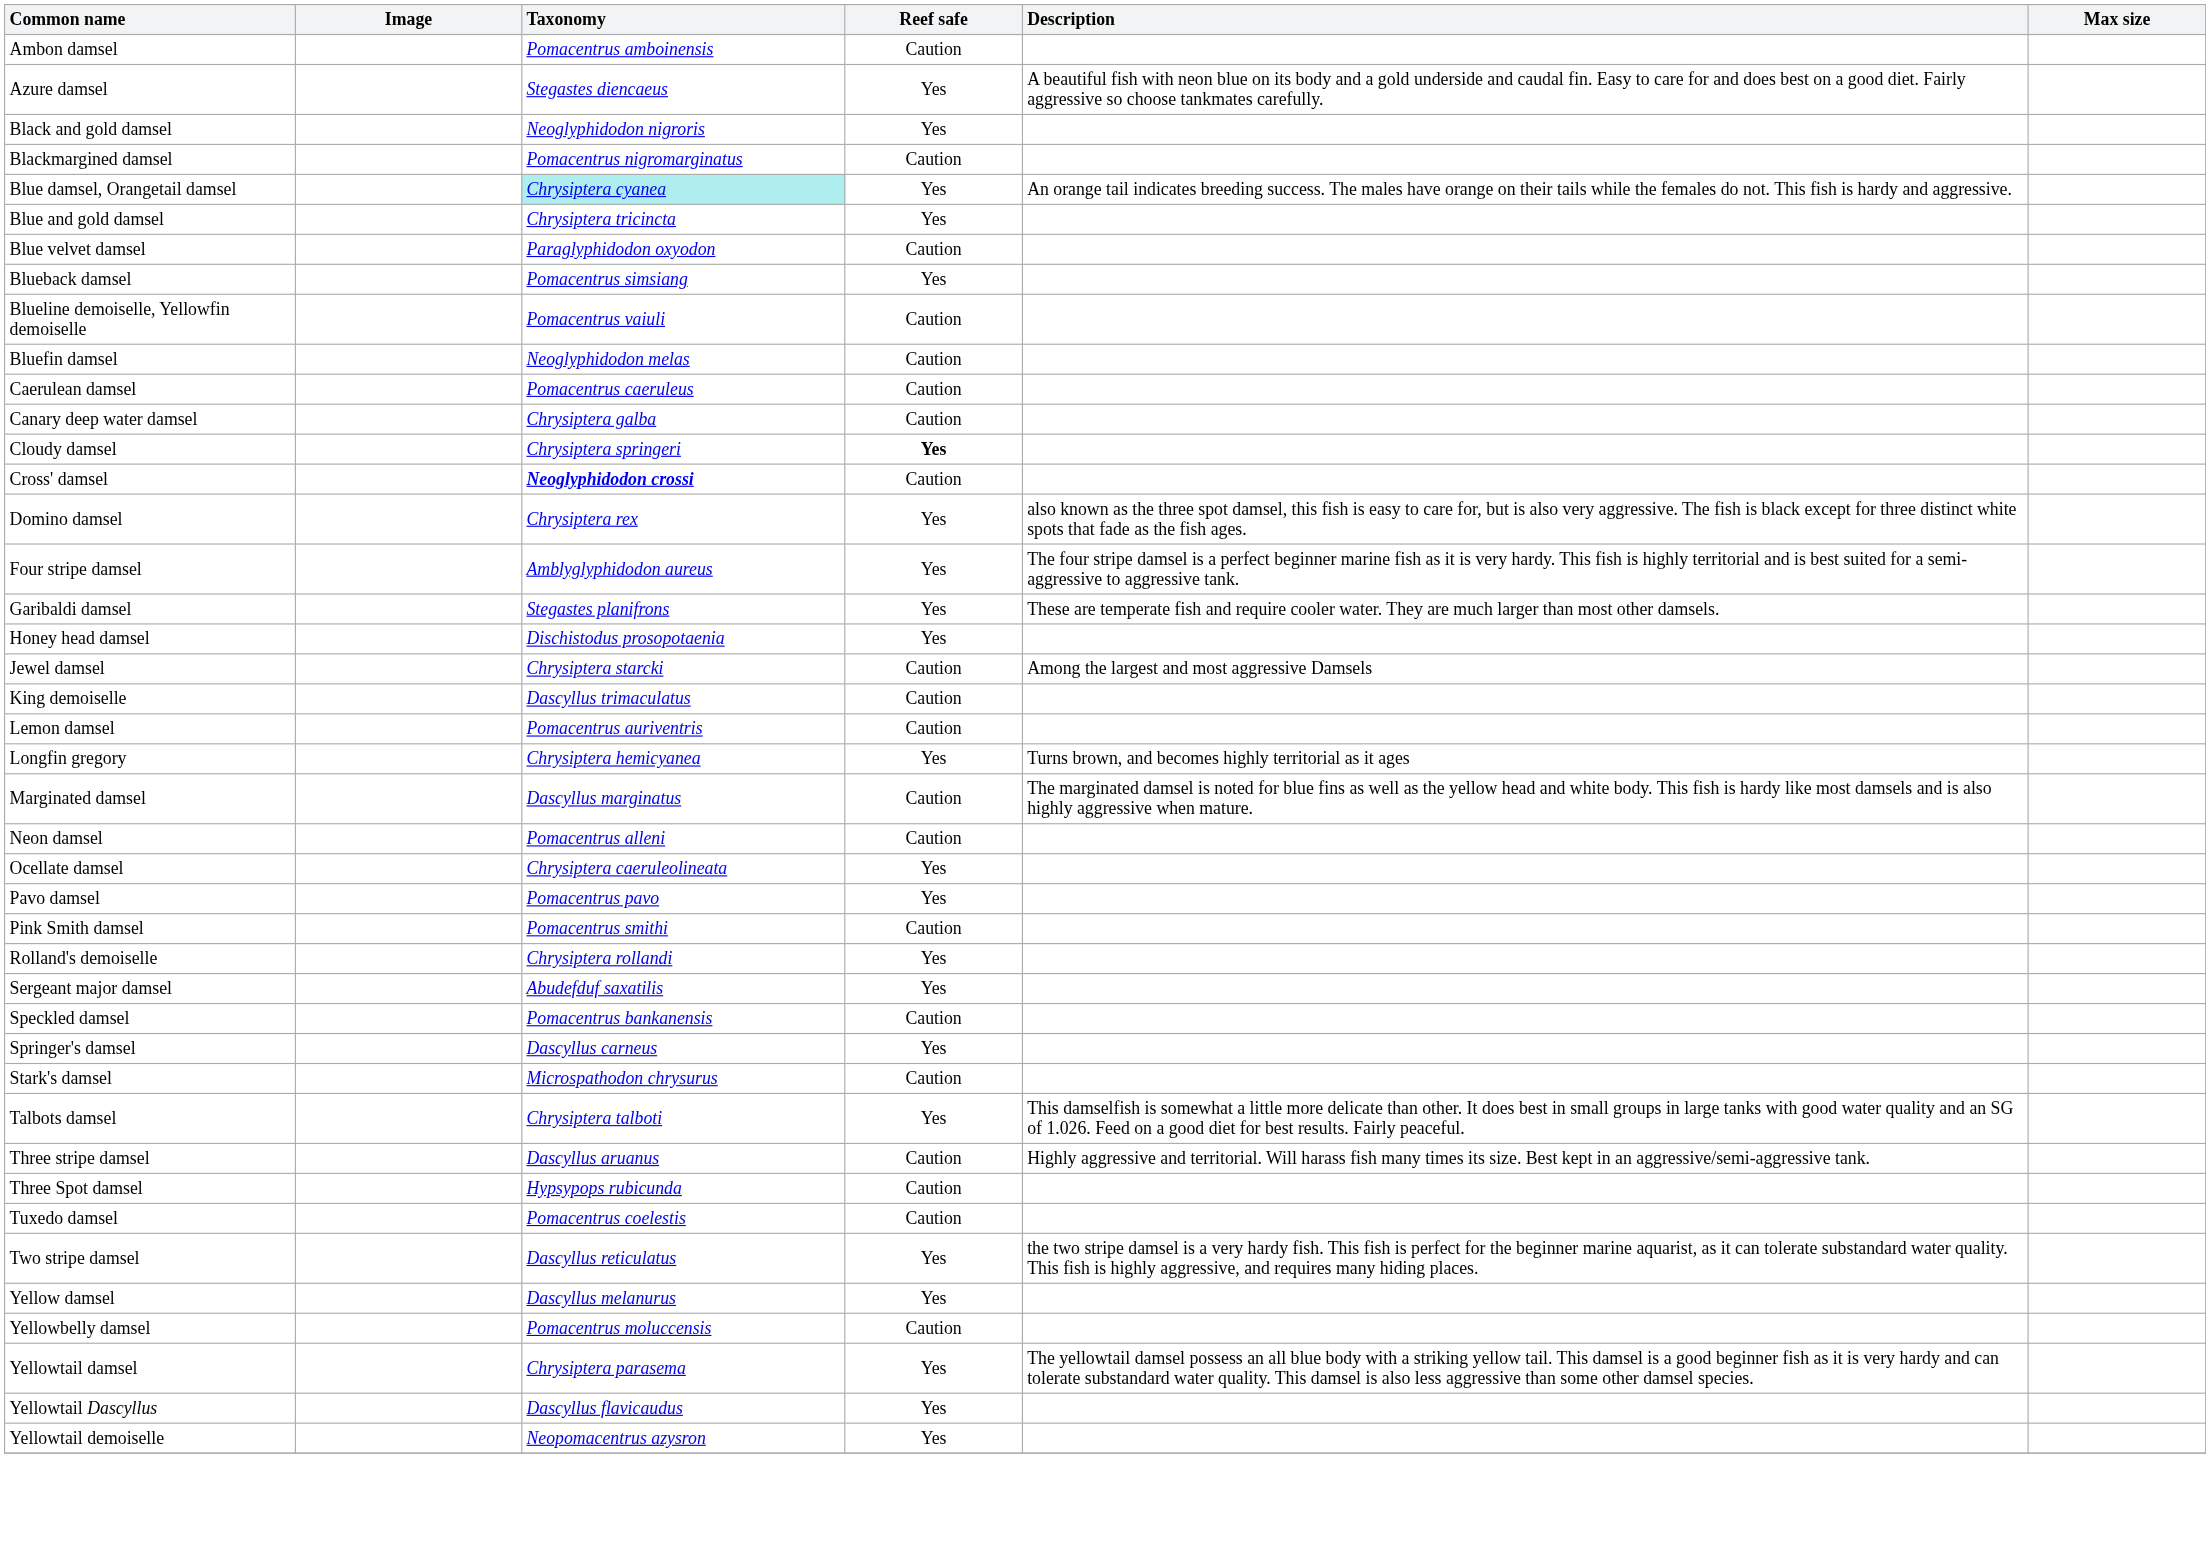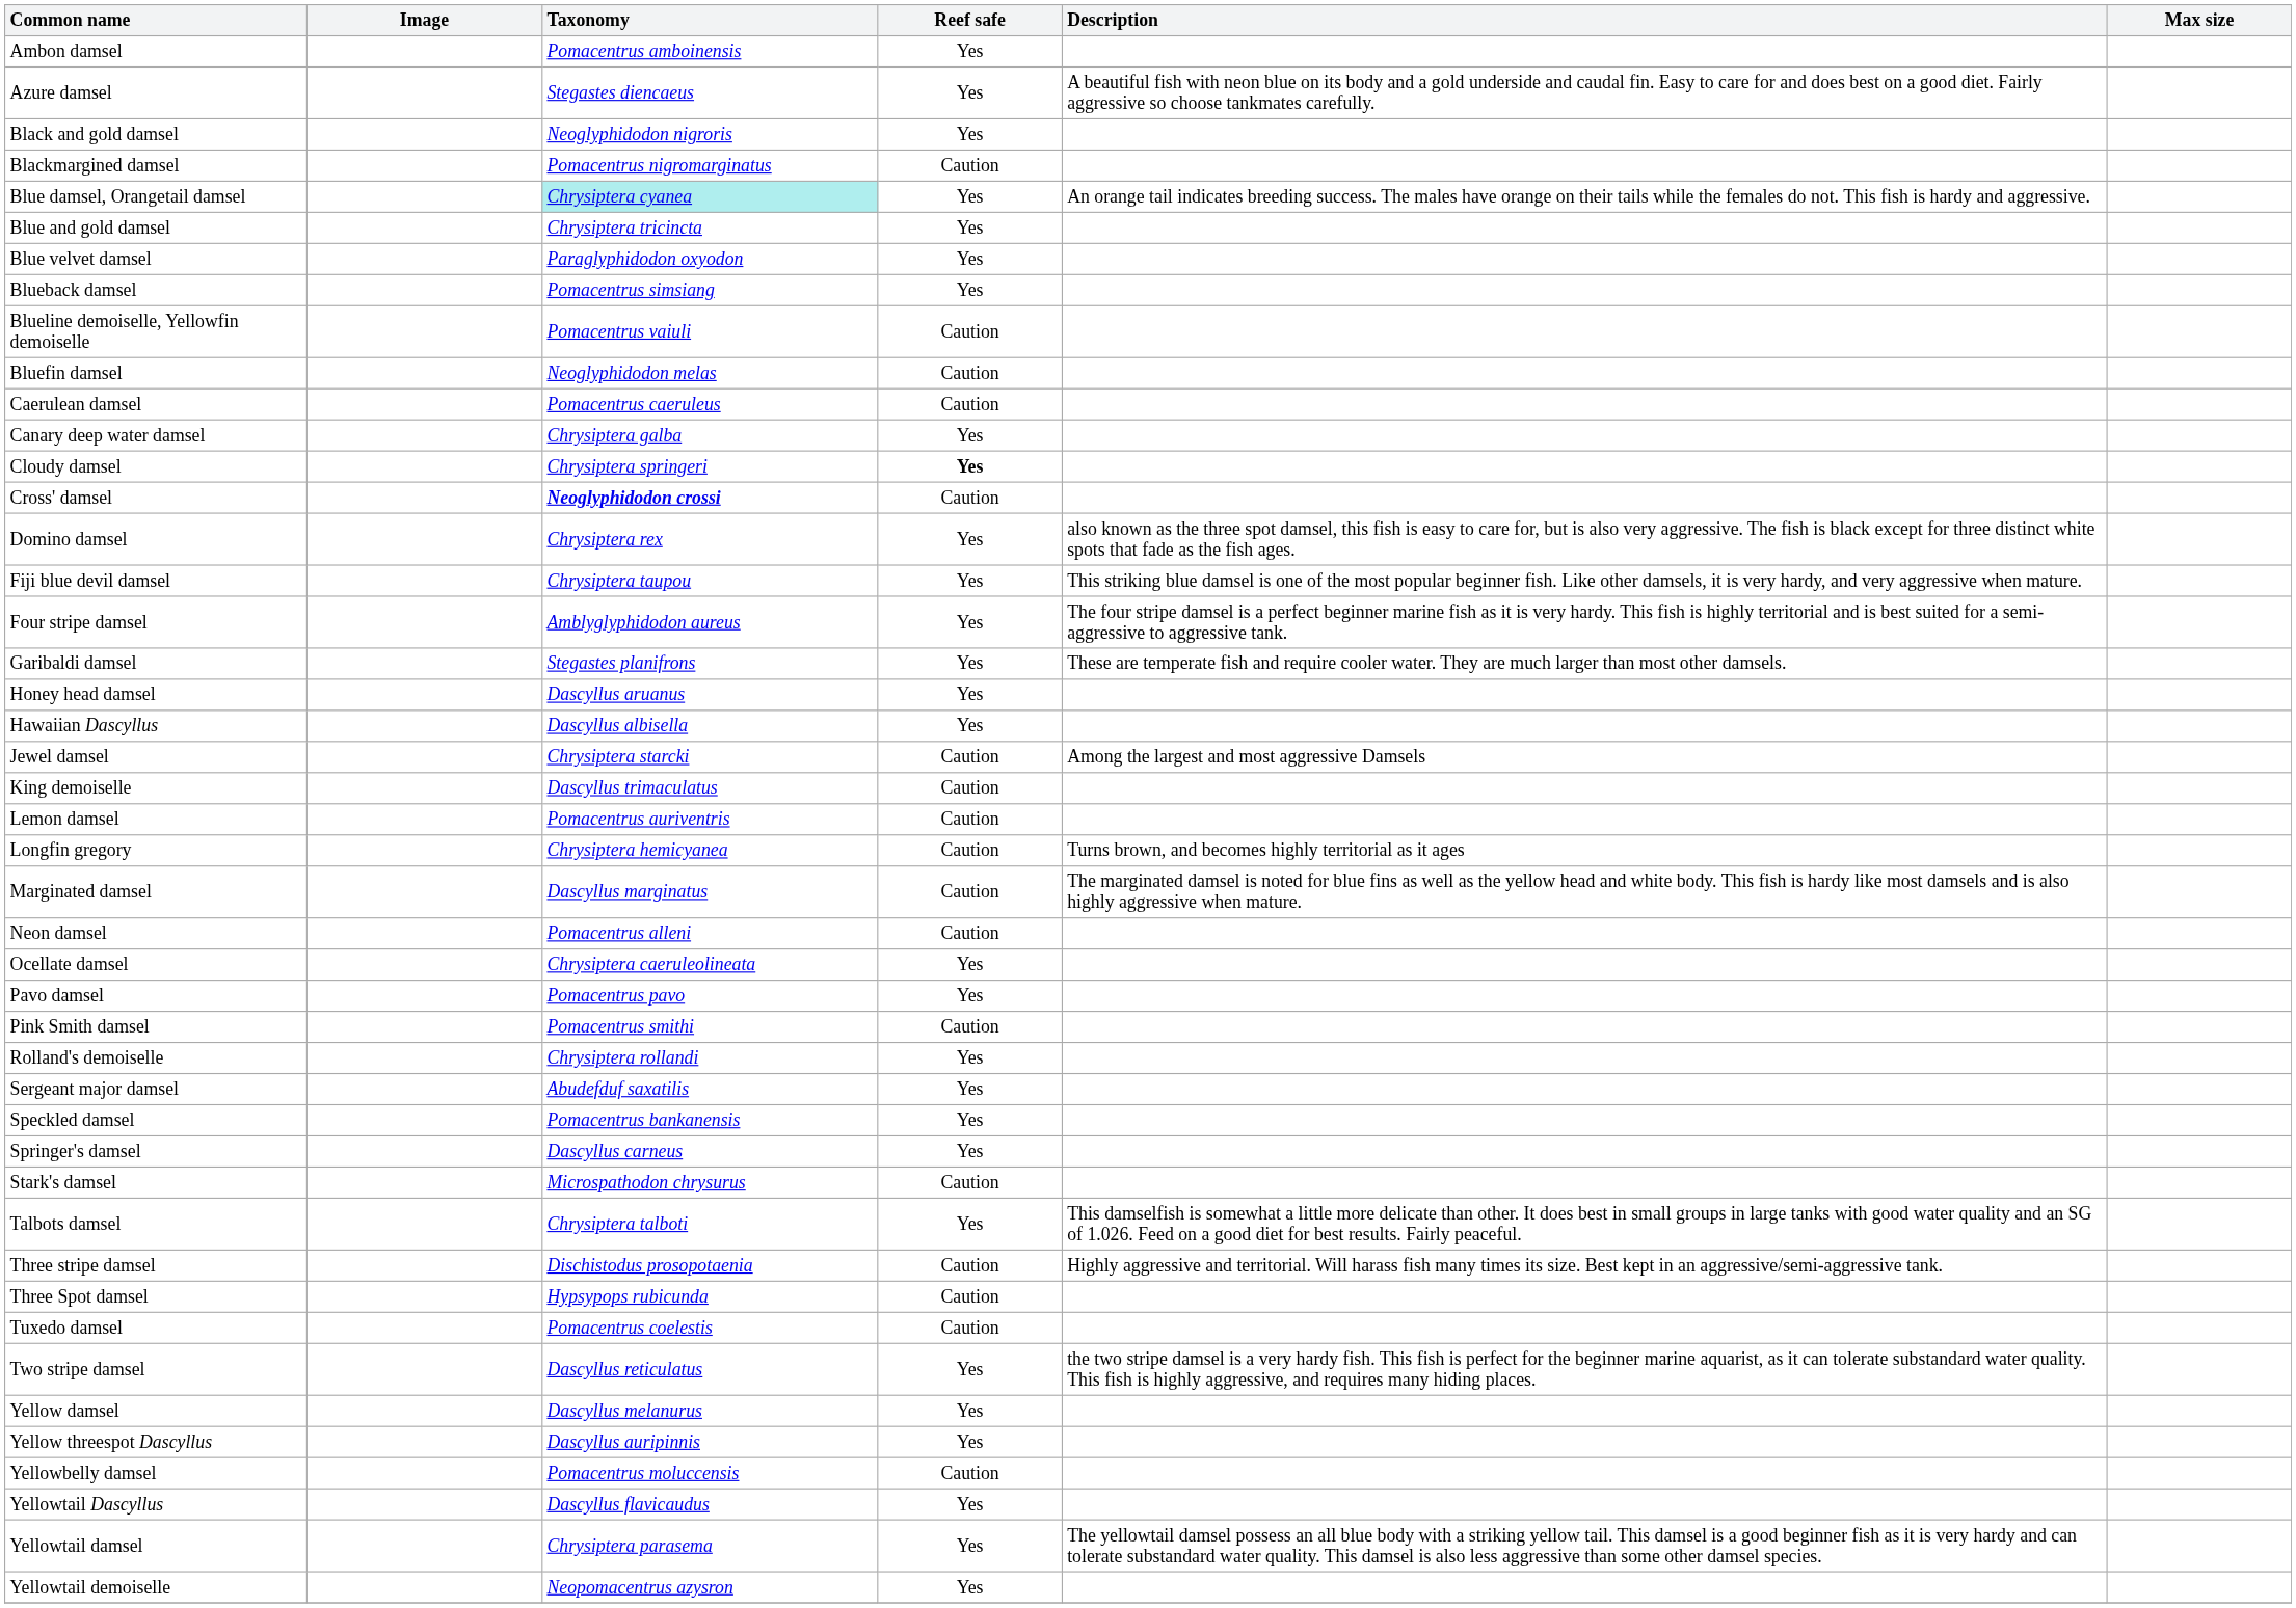Ambon damsel | Reef safe: Caution -> Yes
Blue velvet damsel | Reef safe: Caution -> Yes
Canary deep water damsel | Reef safe: Caution -> Yes
+ row: Fiji blue devil damsel | Chrysiptera taupou | Yes | This striking blue damsel is one of the most popular beginner fish. Like other damsels, it is very hardy, and very aggressive when mature.
Honey head damsel | Taxonomy: Dischistodus prosopotaenia -> Dascyllus aruanus
+ row: Hawaiian Dascyllus | Dascyllus albisella | Yes
Longfin gregory | Reef safe: Yes -> Caution
Speckled damsel | Reef safe: Caution -> Yes
Three stripe damsel | Taxonomy: Dascyllus aruanus -> Dischistodus prosopotaenia
+ row: Yellow threespot Dascyllus | Dascyllus auripinnis | Yes
rows swapped: Yellowtail Dascyllus <-> Yellowtail damsel
